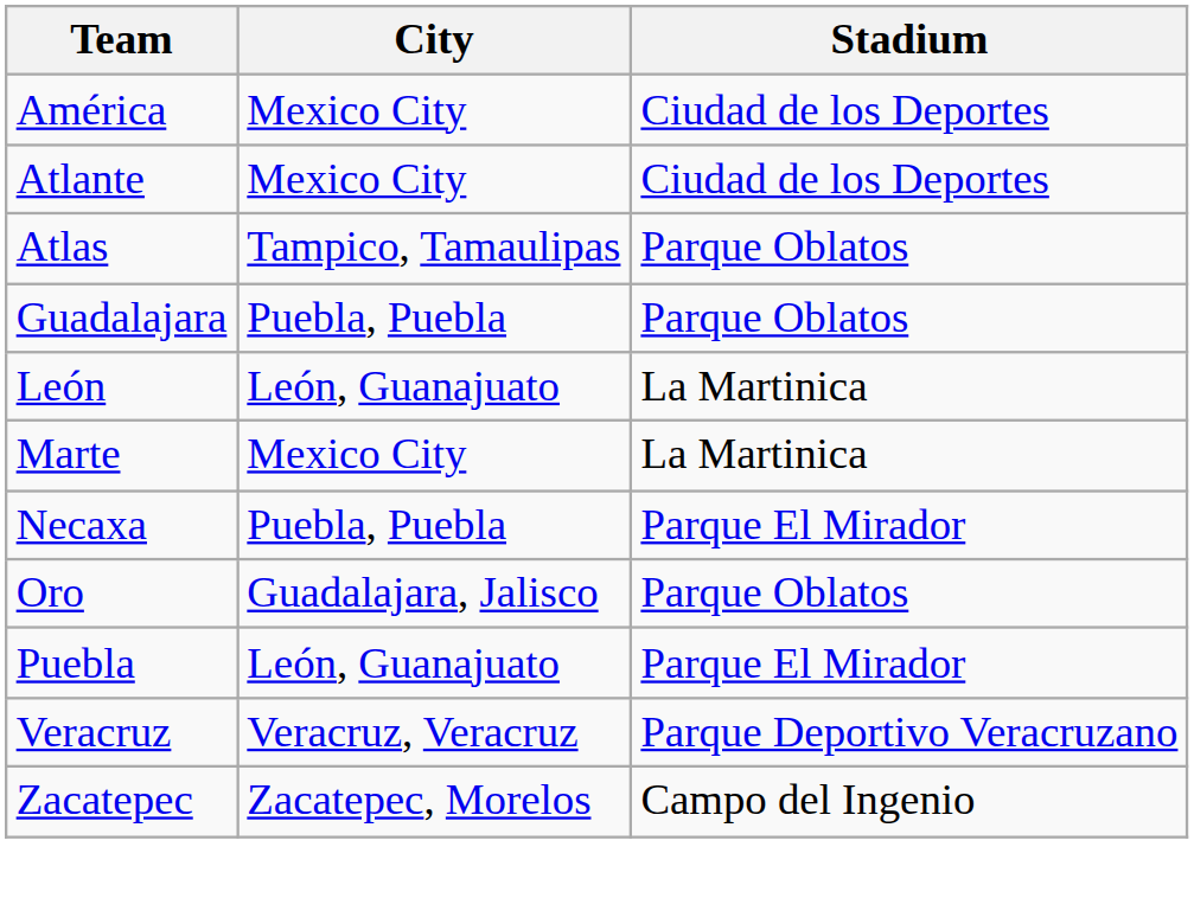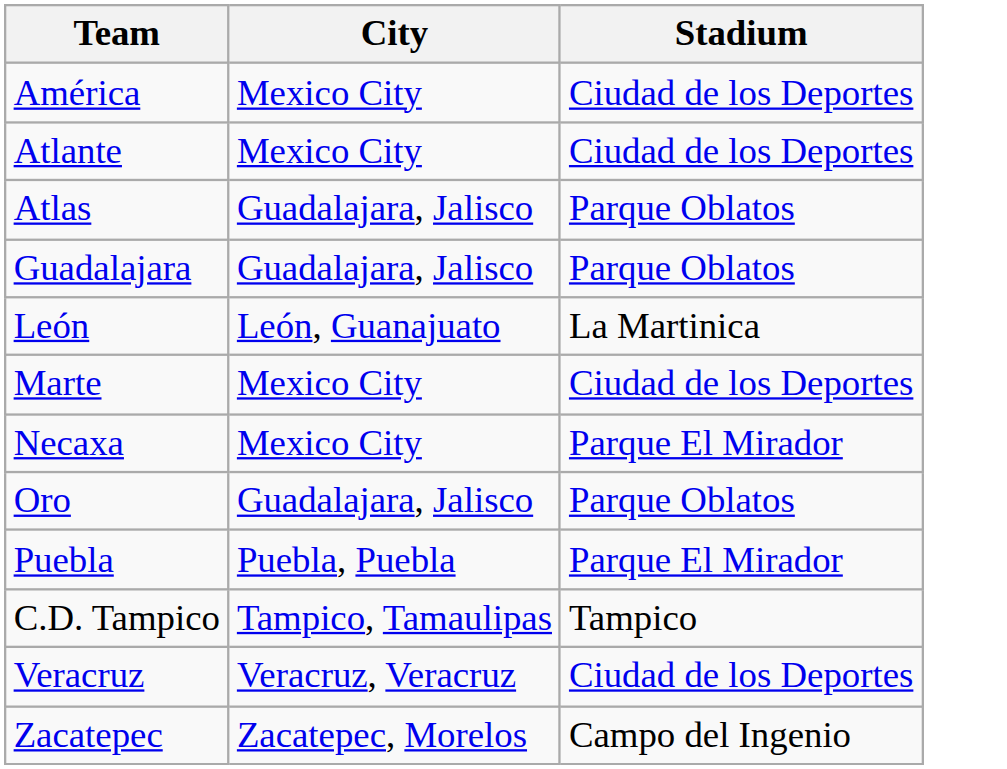Atlas | City: Tampico, Tamaulipas -> Guadalajara, Jalisco
Guadalajara | City: Puebla, Puebla -> Guadalajara, Jalisco
Marte | Stadium: La Martinica -> Ciudad de los Deportes
Necaxa | City: Puebla, Puebla -> Mexico City
Puebla | City: León, Guanajuato -> Puebla, Puebla
+ row: C.D. Tampico | Tampico, Tamaulipas | Tampico
Veracruz | Stadium: Parque Deportivo Veracruzano -> Ciudad de los Deportes
